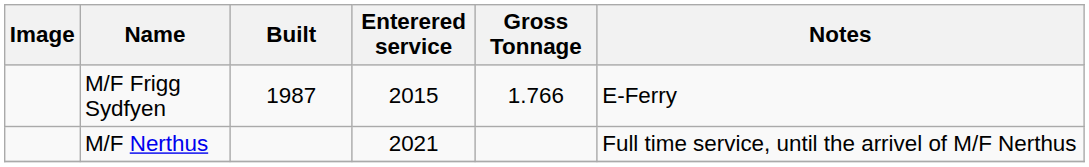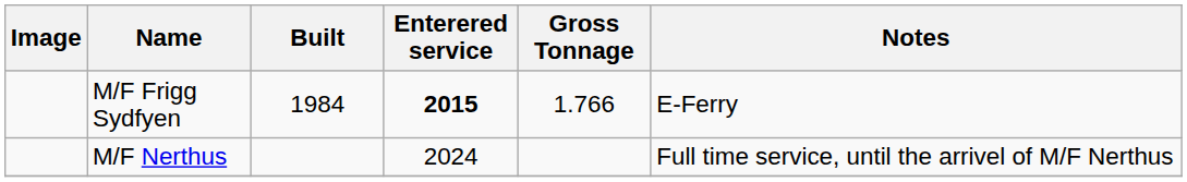M/F Frigg Sydfyen | Built: 1987 -> 1984
M/F Frigg Sydfyen | Enterered service: normal -> bold
M/F Nerthus | Enterered service: 2021 -> 2024
